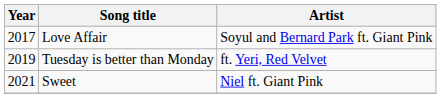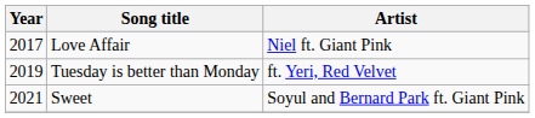Love Affair | Artist: Soyul and Bernard Park ft. Giant Pink -> Niel ft. Giant Pink
Sweet | Artist: Niel ft. Giant Pink -> Soyul and Bernard Park ft. Giant Pink
